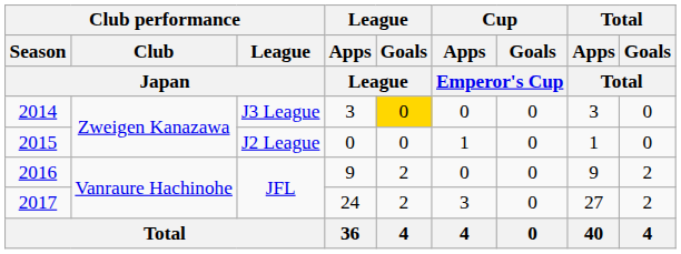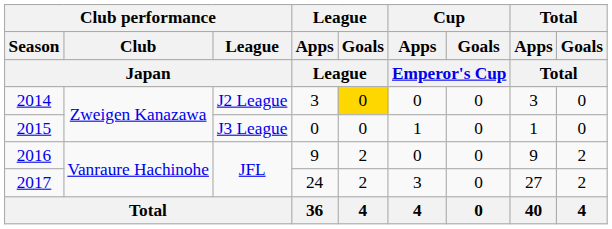2014 | Club performance / League / Japan: J3 League -> J2 League
2015 | Club performance / League / Japan: J2 League -> J3 League
